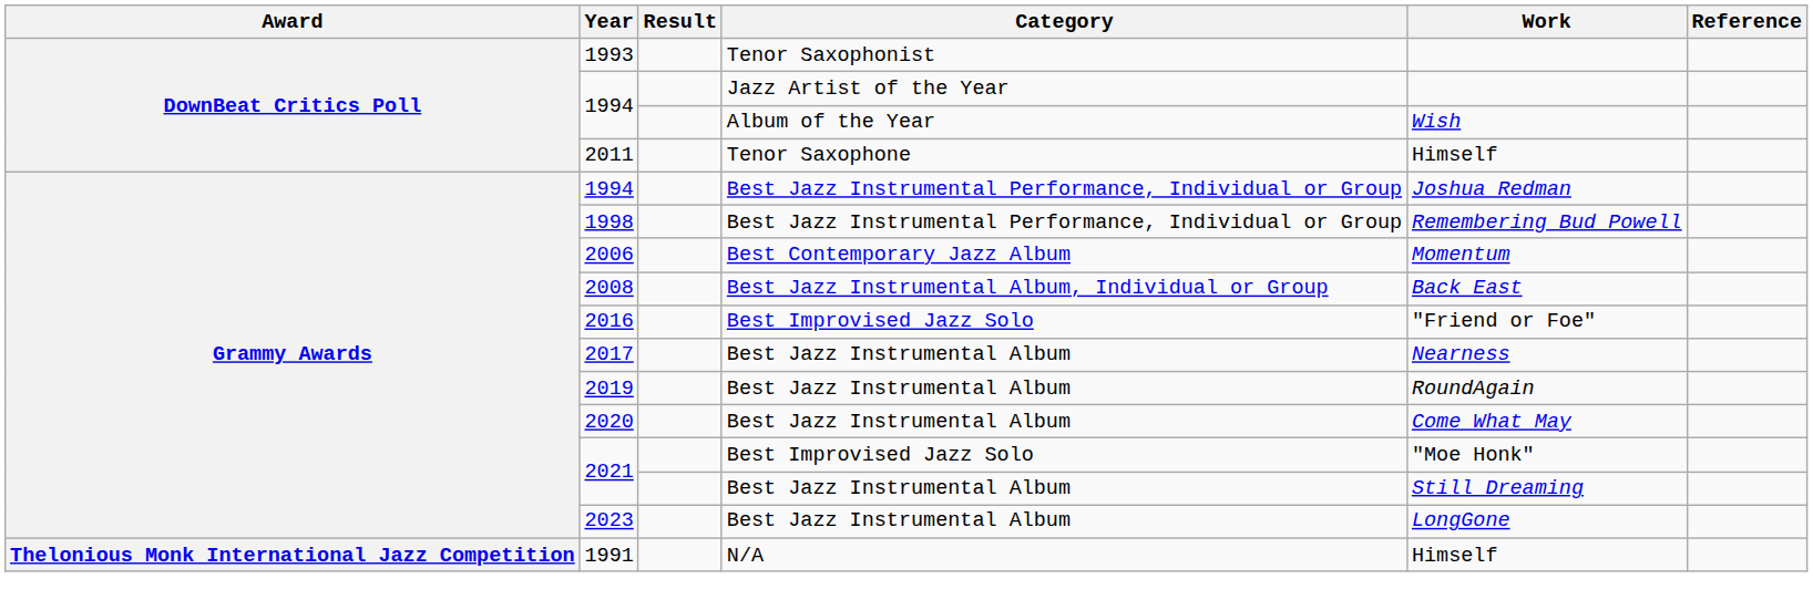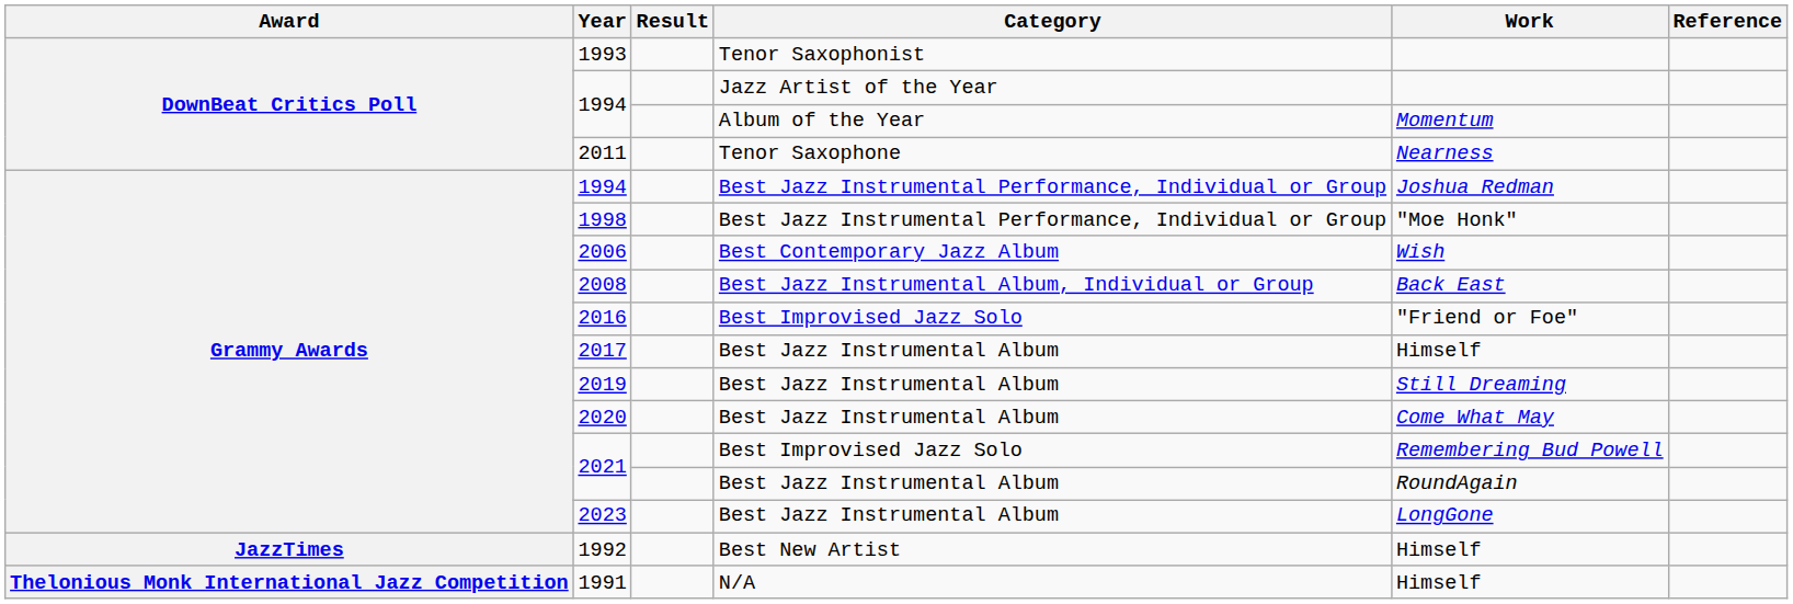1994 / Album of the Year | Work: Wish -> Momentum
2011 | Work: Himself -> Nearness
1998 | Work: Remembering Bud Powell -> "Moe Honk"
2006 | Work: Momentum -> Wish
2017 | Work: Nearness -> Himself
2019 | Work: RoundAgain -> Still Dreaming
2021 / Best Improvised Jazz Solo | Work: "Moe Honk" -> Remembering Bud Powell
2021 / Best Jazz Instrumental Album | Work: Still Dreaming -> RoundAgain
+ row: JazzTimes | 1992 | Best New Artist | Himself
